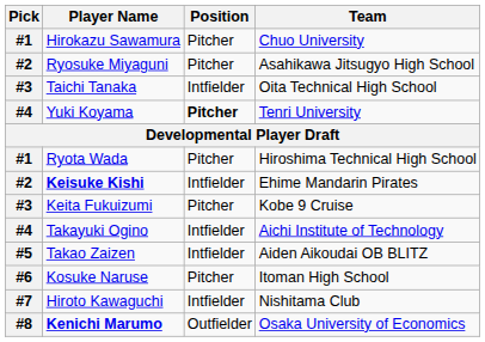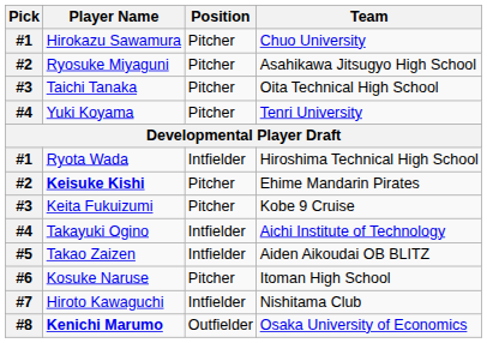Taichi Tanaka | Position: Intfielder -> Pitcher
Yuki Koyama | Position: bold -> normal
Ryota Wada | Position: Pitcher -> Intfielder
Keisuke Kishi | Position: Intfielder -> Pitcher
